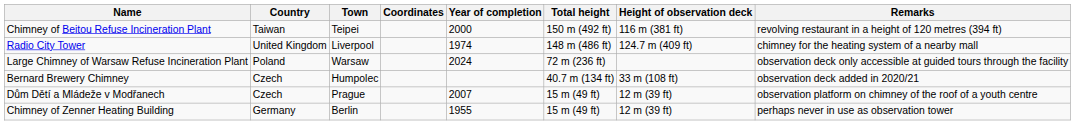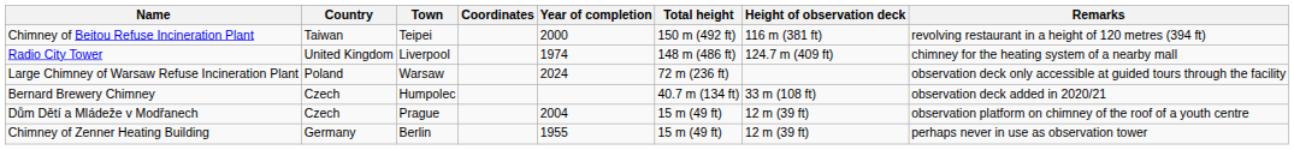Dům Dětí a Mládeže v Modřanech | Year of completion: 2007 -> 2004
